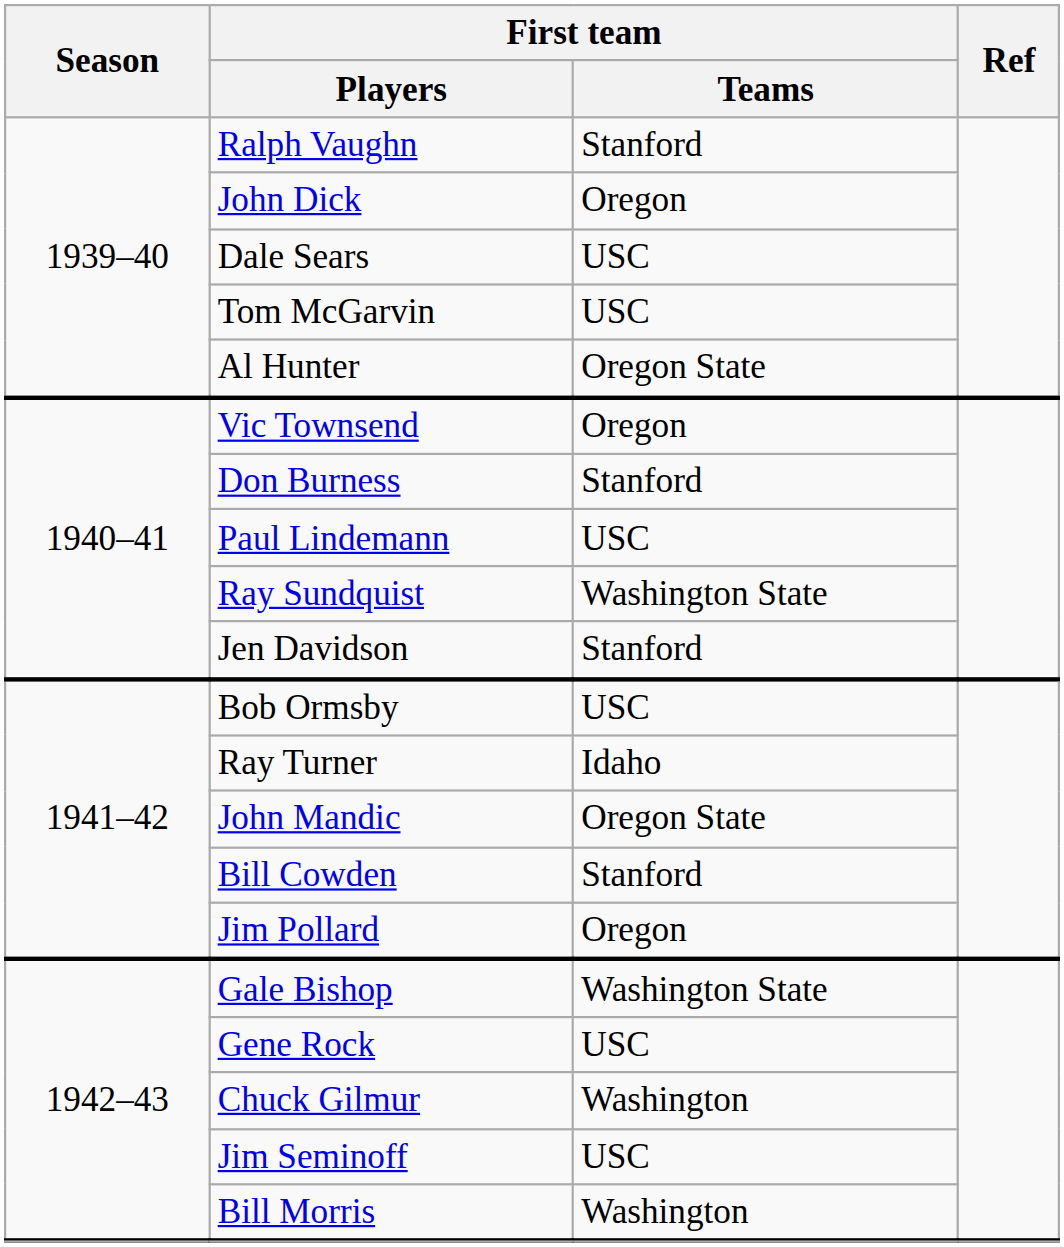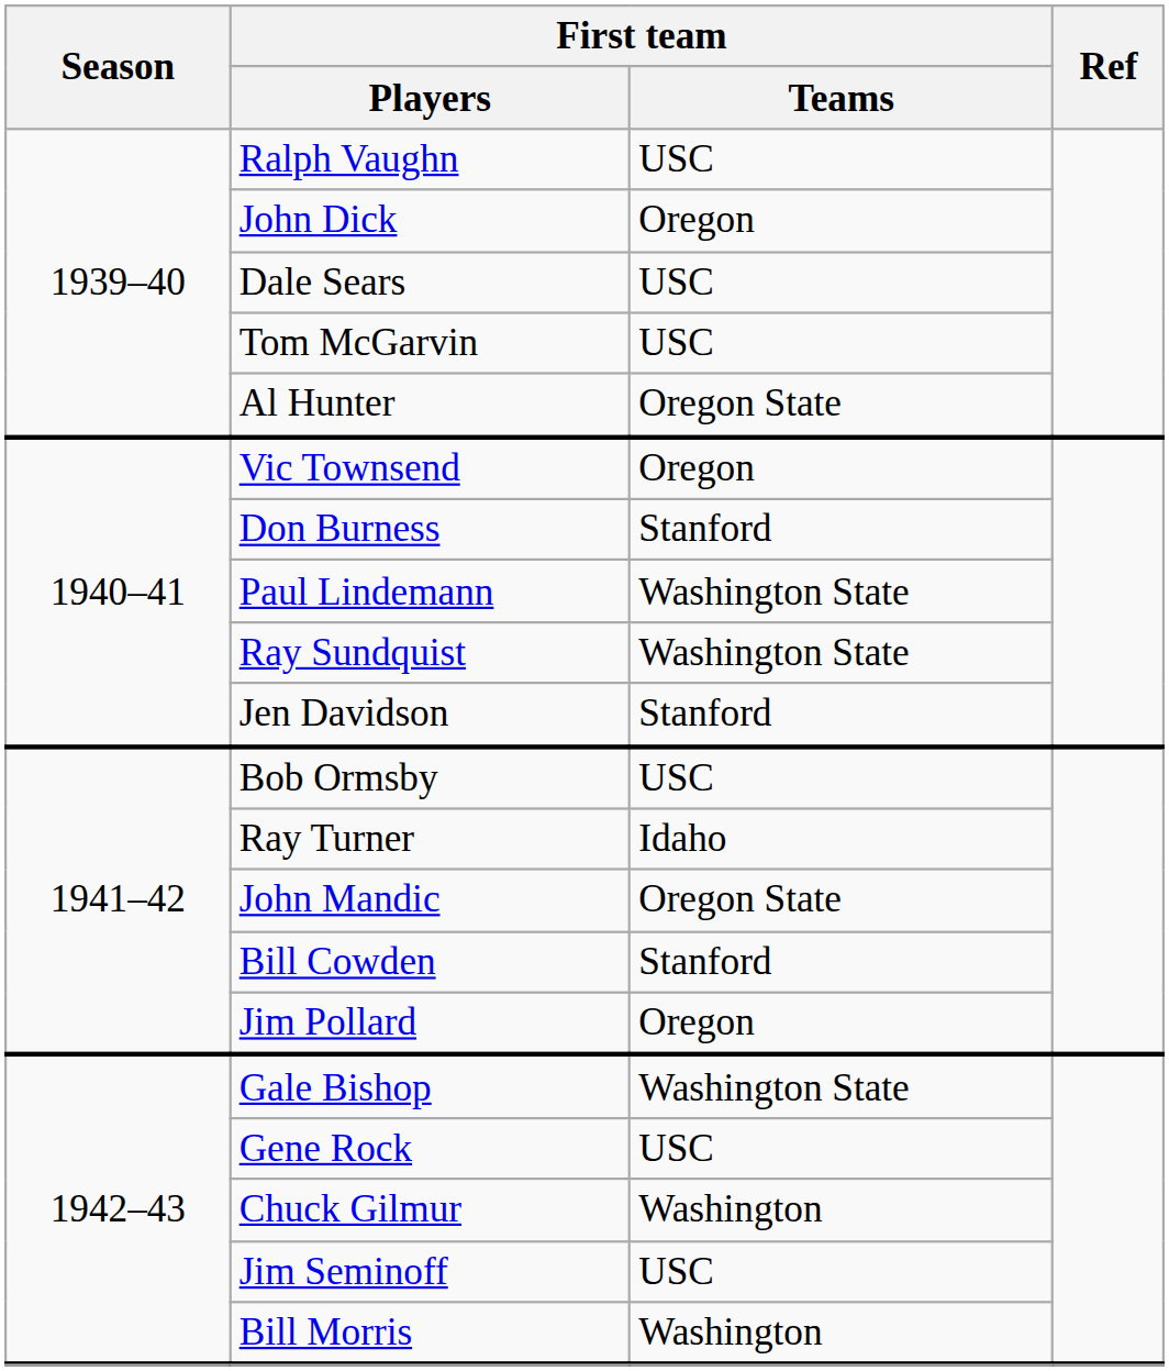Ralph Vaughn | First team / Teams: Stanford -> USC
Paul Lindemann | First team / Teams: USC -> Washington State
